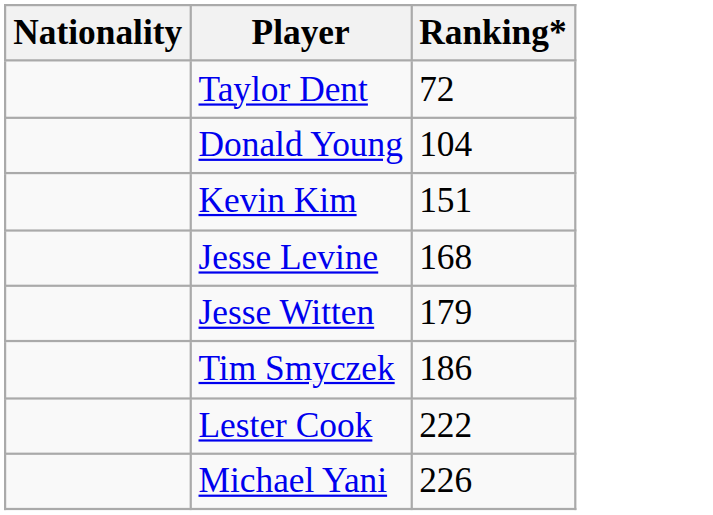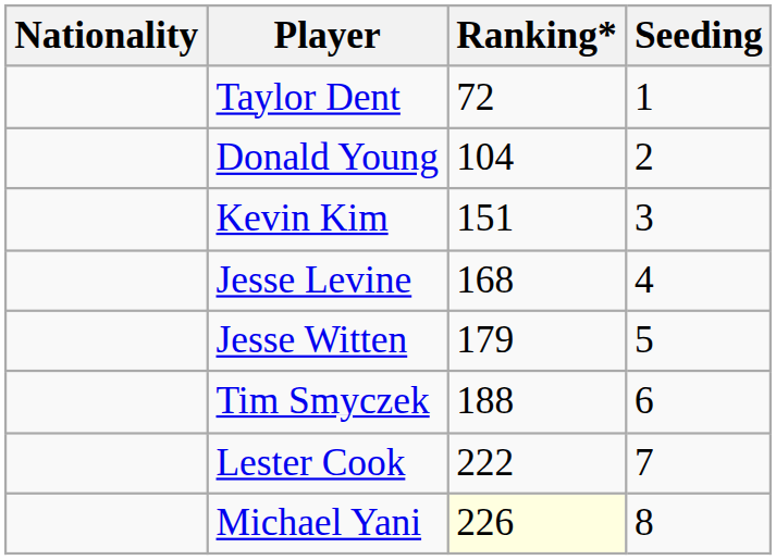+ column: Seeding | 1 | 2 | 3 | 4 | 5 | 6 | 7 | 8
Tim Smyczek | Ranking*: 186 -> 188
Michael Yani | Ranking*: no background -> lightyellow background
